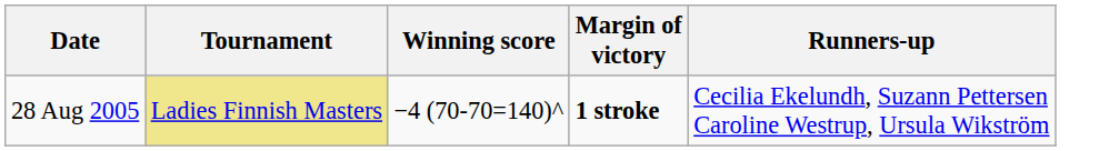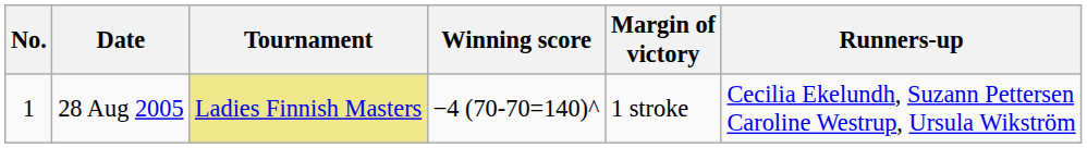+ column: No. | 1
28 Aug 2005 | Margin of victory: bold -> normal
